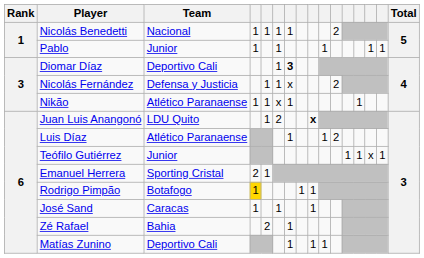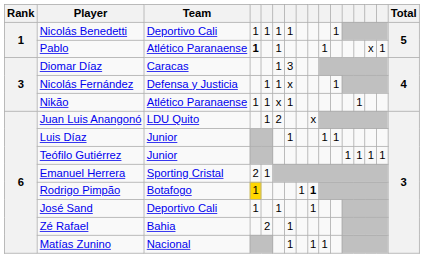Nicolás Benedetti | Team: Nacional -> Deportivo Cali
Nicolás Benedetti | column 11: 2 -> 1
Pablo | Team: Junior -> Atlético Paranaense
Pablo | column 4: normal -> bold
Pablo | column 14: 1 -> x
Diomar Díaz | Team: Deportivo Cali -> Caracas
Diomar Díaz | column 7: bold -> normal
Nicolás Fernández | column 11: 2 -> 1
Juan Luis Anangonó | column 9: bold -> normal
Luis Díaz | Team: Atlético Paranaense -> Junior
Luis Díaz | column 11: 2 -> 1
Teófilo Gutiérrez | column 14: x -> 1
Rodrigo Pimpão | column 9: normal -> bold
José Sand | Team: Caracas -> Deportivo Cali
Matías Zunino | Team: Deportivo Cali -> Nacional
